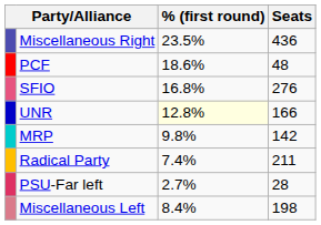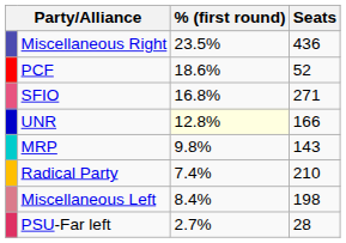PCF | Seats: 48 -> 52
SFIO | Seats: 276 -> 271
MRP | Seats: 142 -> 143
Radical Party | Seats: 211 -> 210
rows swapped: Miscellaneous Left <-> PSU-Far left
